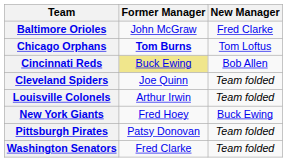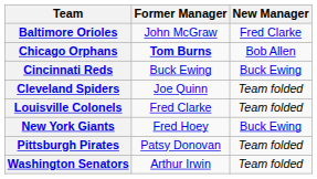Chicago Orphans | New Manager: Tom Loftus -> Bob Allen
Cincinnati Reds | Former Manager: khaki background -> no background
Cincinnati Reds | New Manager: Bob Allen -> Buck Ewing
Louisville Colonels | Former Manager: Arthur Irwin -> Fred Clarke
Washington Senators | Former Manager: Fred Clarke -> Arthur Irwin
